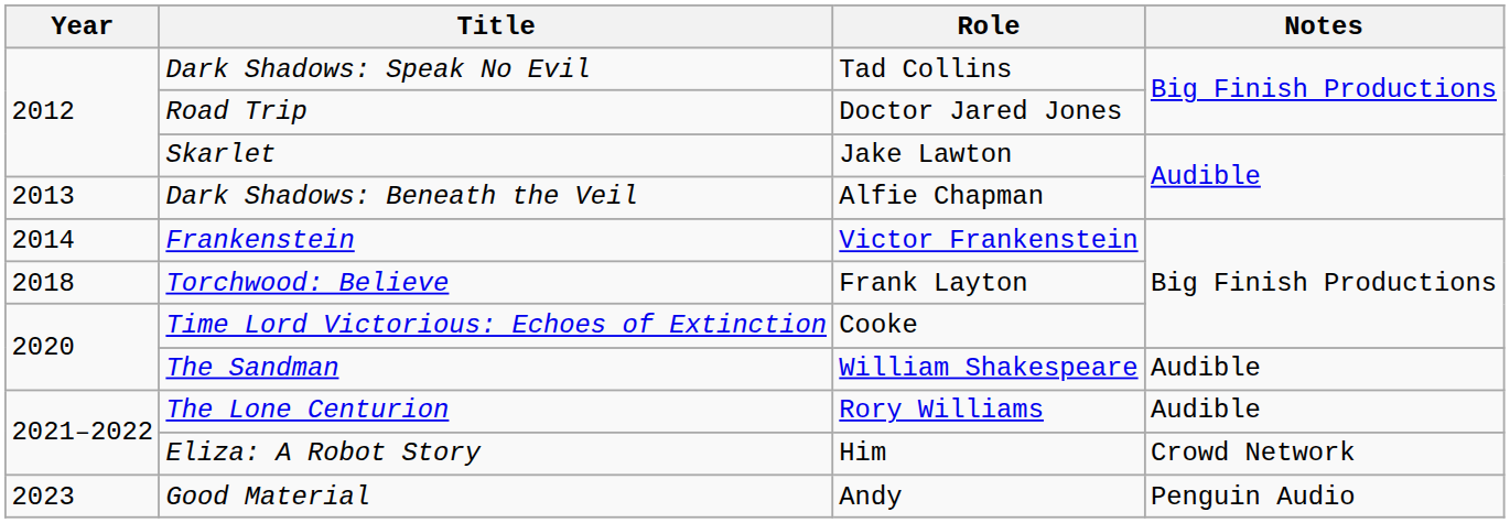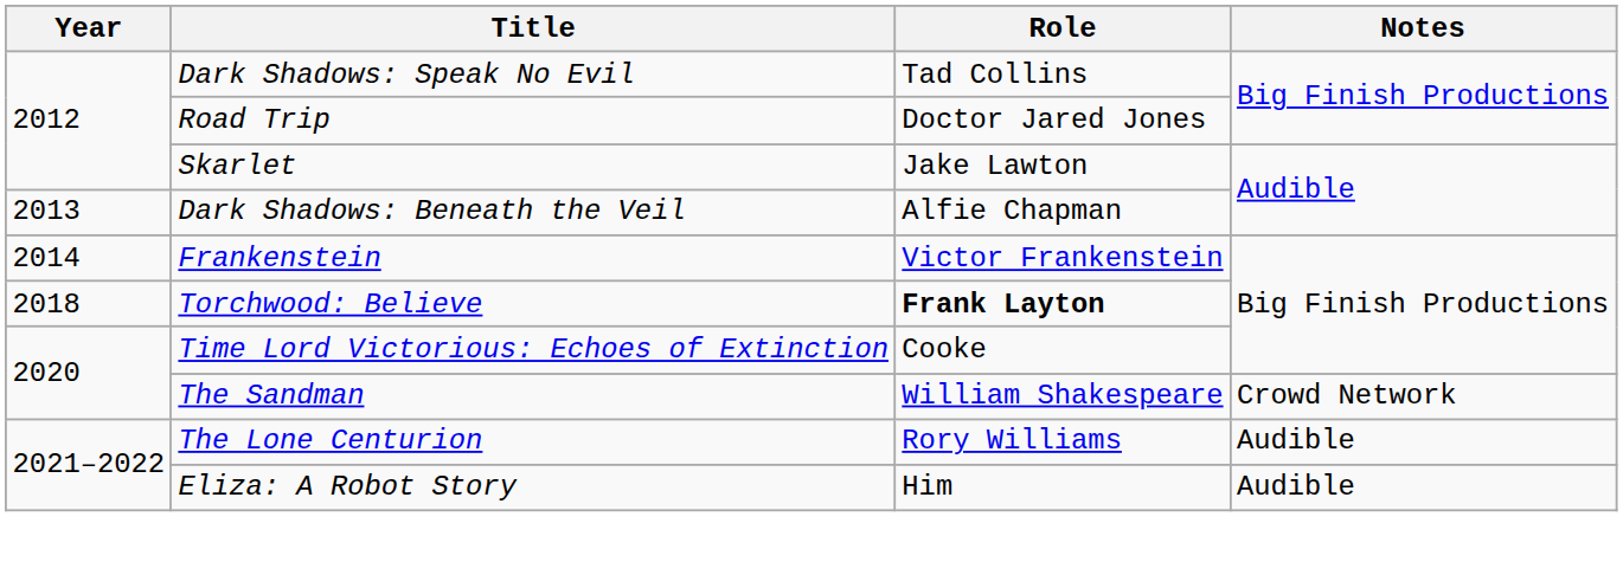Torchwood: Believe | Role: normal -> bold
The Sandman | Notes: Audible -> Crowd Network
Eliza: A Robot Story | Notes: Crowd Network -> Audible
- row: 2023 | Good Material | Andy | Penguin Audio
